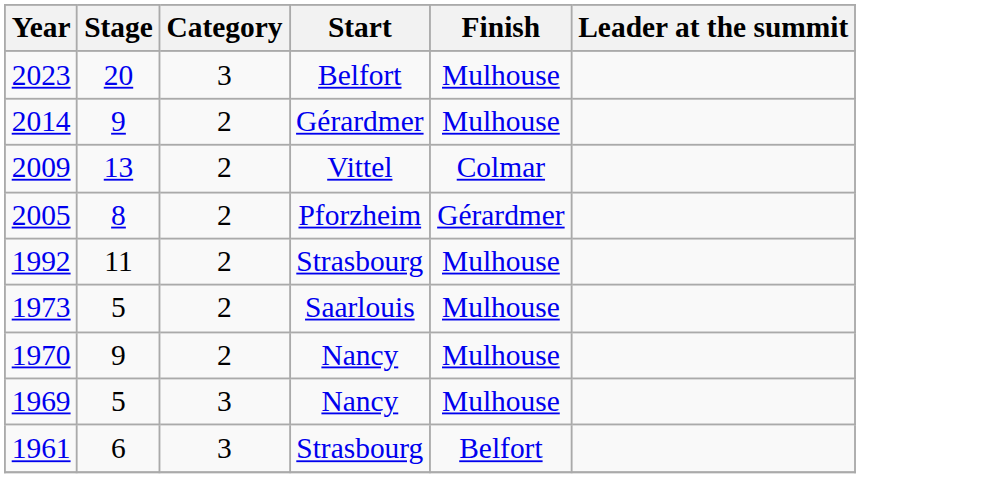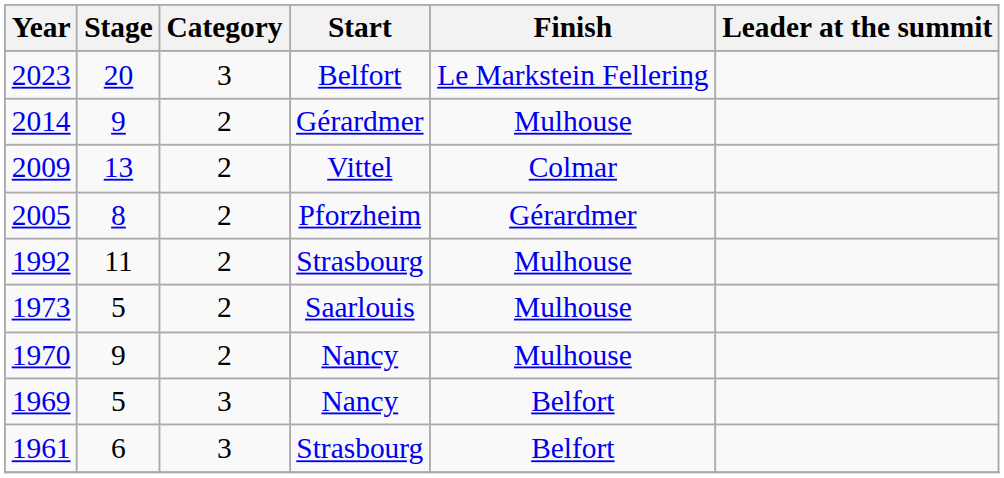2023 | Finish: Mulhouse -> Le Markstein Fellering
1969 | Finish: Mulhouse -> Belfort
